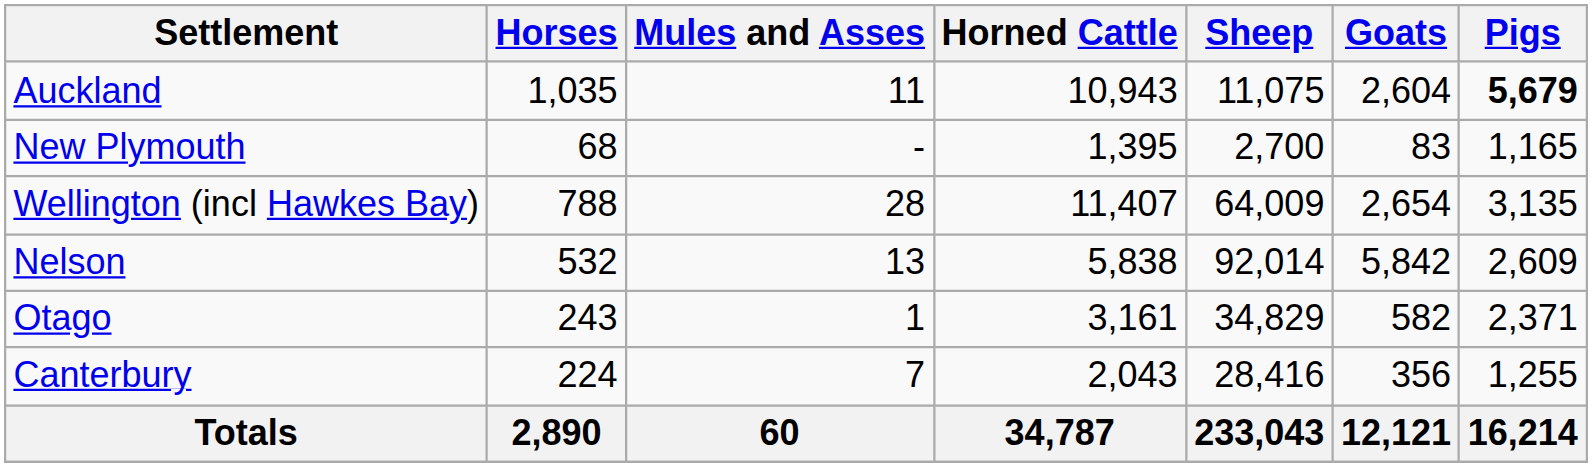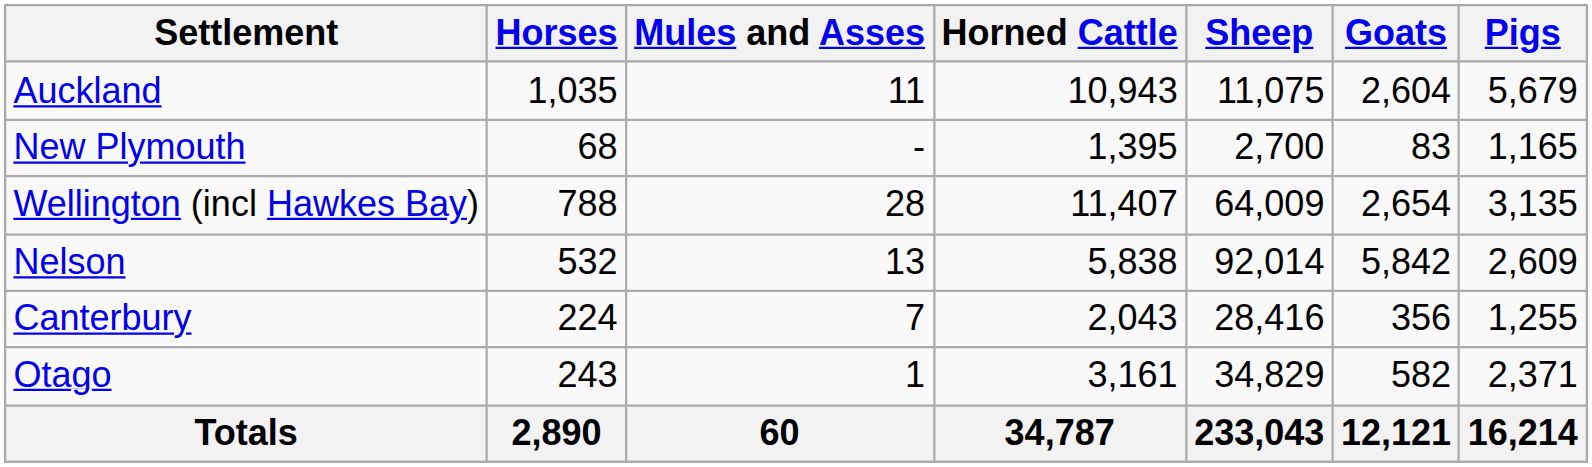Auckland | Pigs: bold -> normal
rows swapped: Canterbury <-> Otago
